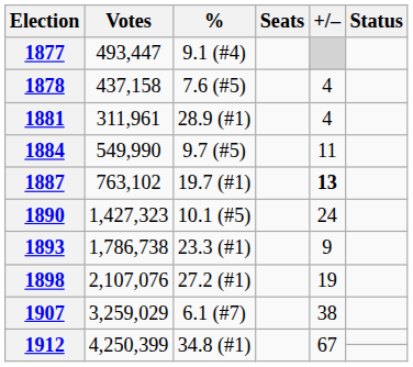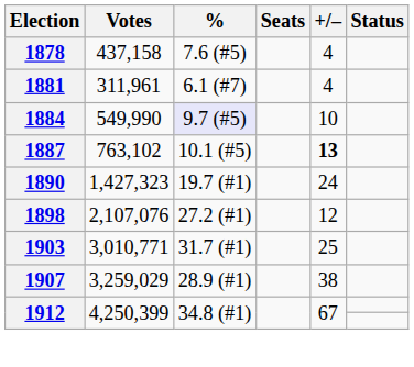- row: 1877 | 493,447 | 9.1 (#4)
1881 | %: 28.9 (#1) -> 6.1 (#7)
1884 | %: no background -> lavender background
1884 | +/–: 11 -> 10
1887 | %: 19.7 (#1) -> 10.1 (#5)
1890 | %: 10.1 (#5) -> 19.7 (#1)
- row: 1893 | 1,786,738 | 23.3 (#1) | 9
1898 | +/–: 19 -> 12
+ row: 1903 | 3,010,771 | 31.7 (#1) | 25
1907 | %: 6.1 (#7) -> 28.9 (#1)
